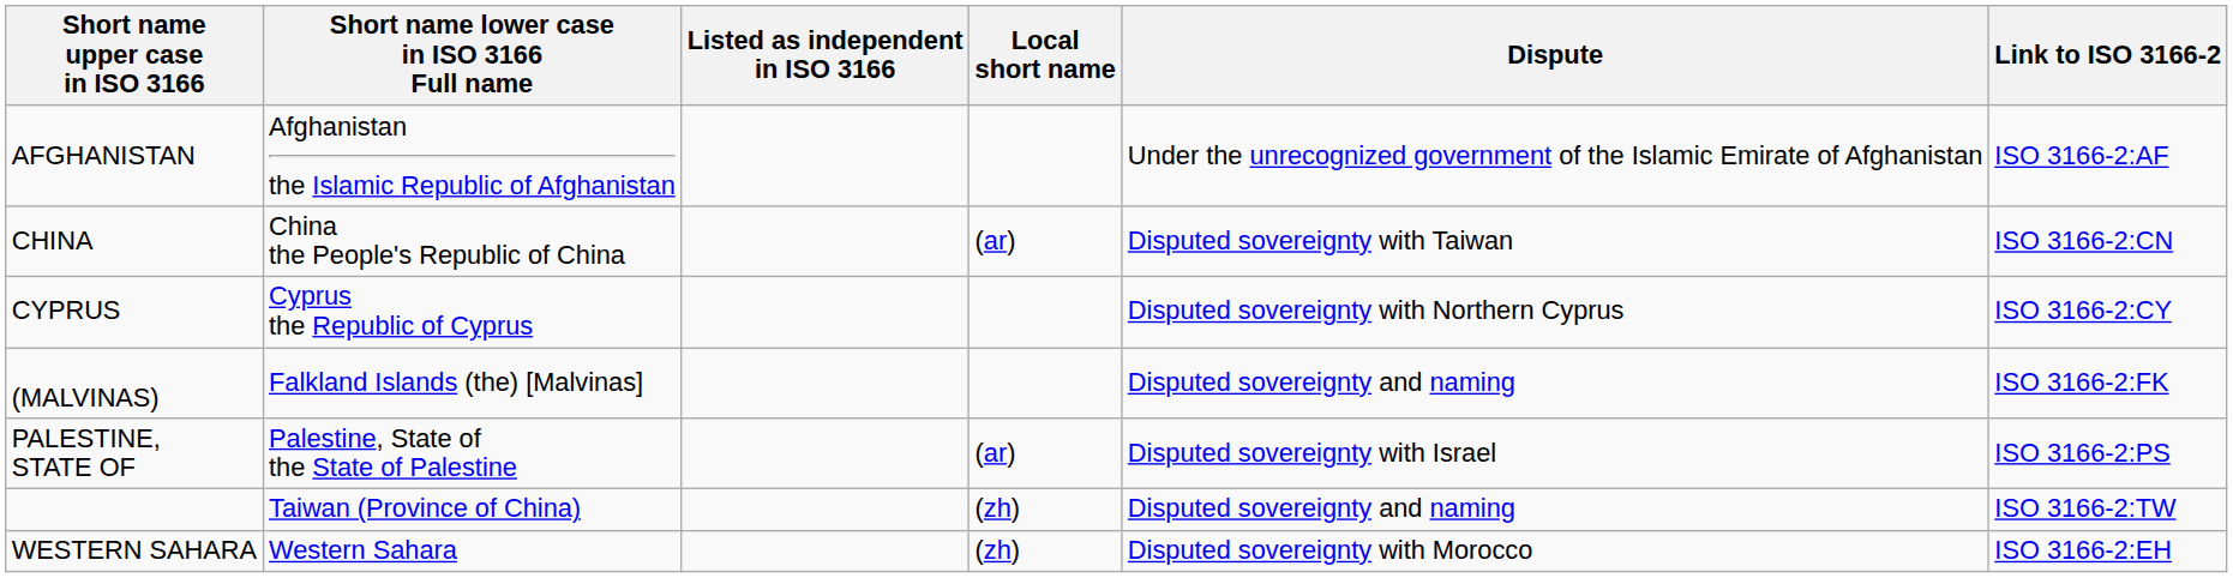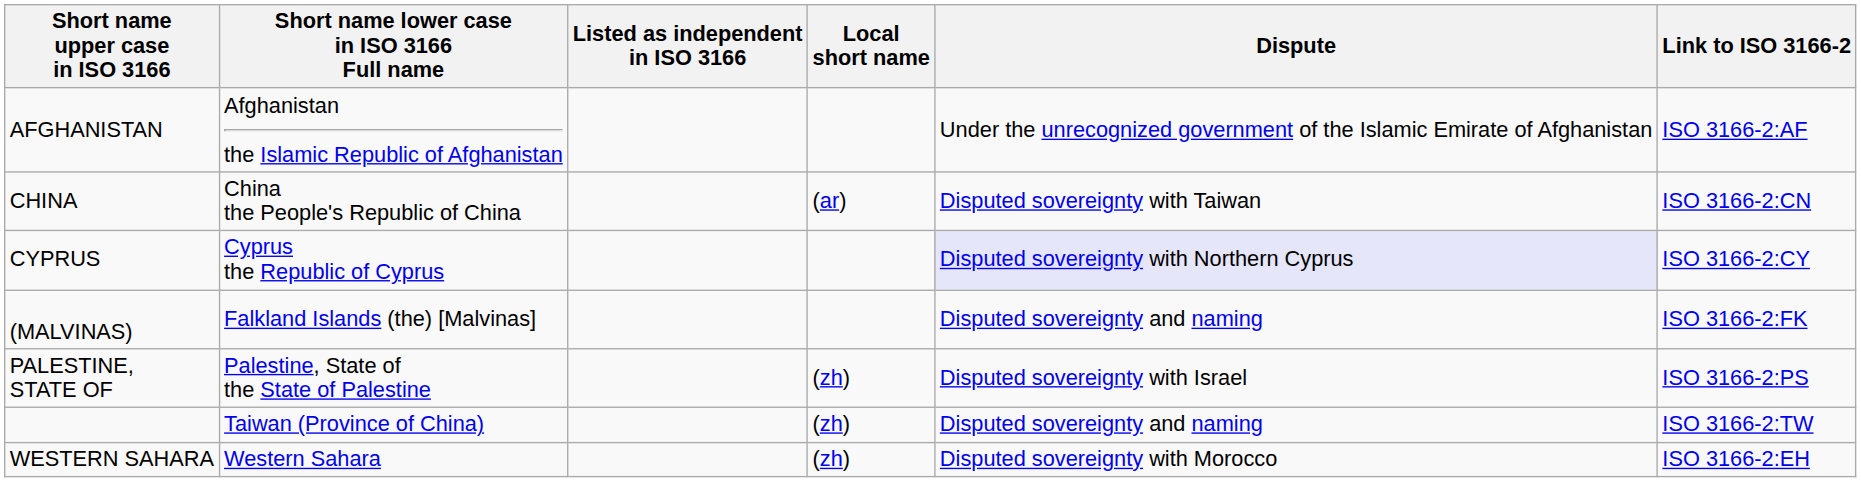CYPRUS | Dispute: no background -> lavender background
PALESTINE, STATE OF | Local short name: (ar) -> (zh)
